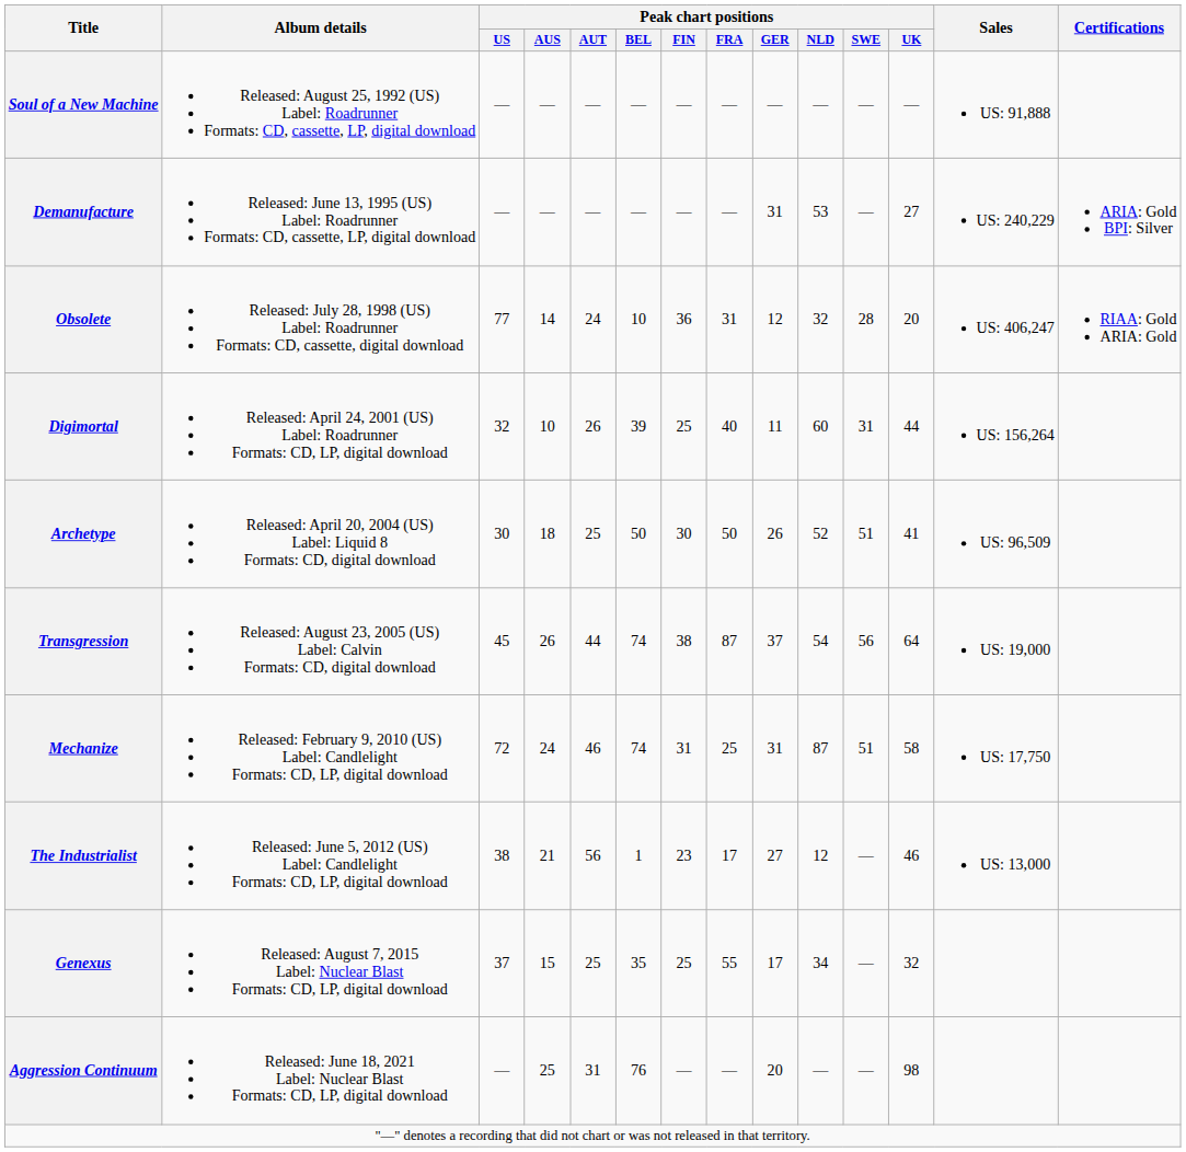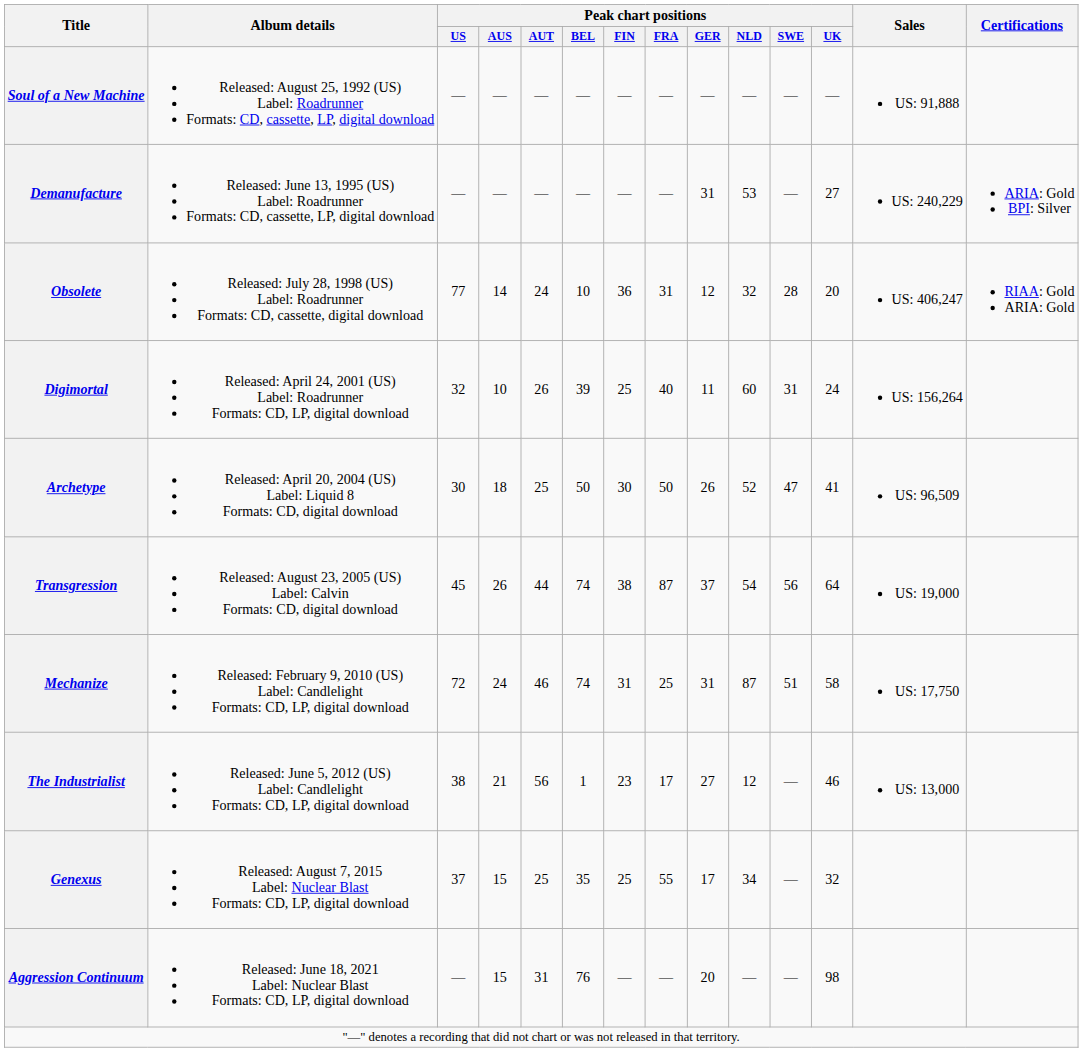Digimortal | Peak chart positions / UK: 44 -> 24
Archetype | Peak chart positions / SWE: 51 -> 47
Aggression Continuum | Peak chart positions / AUS: 25 -> 15
